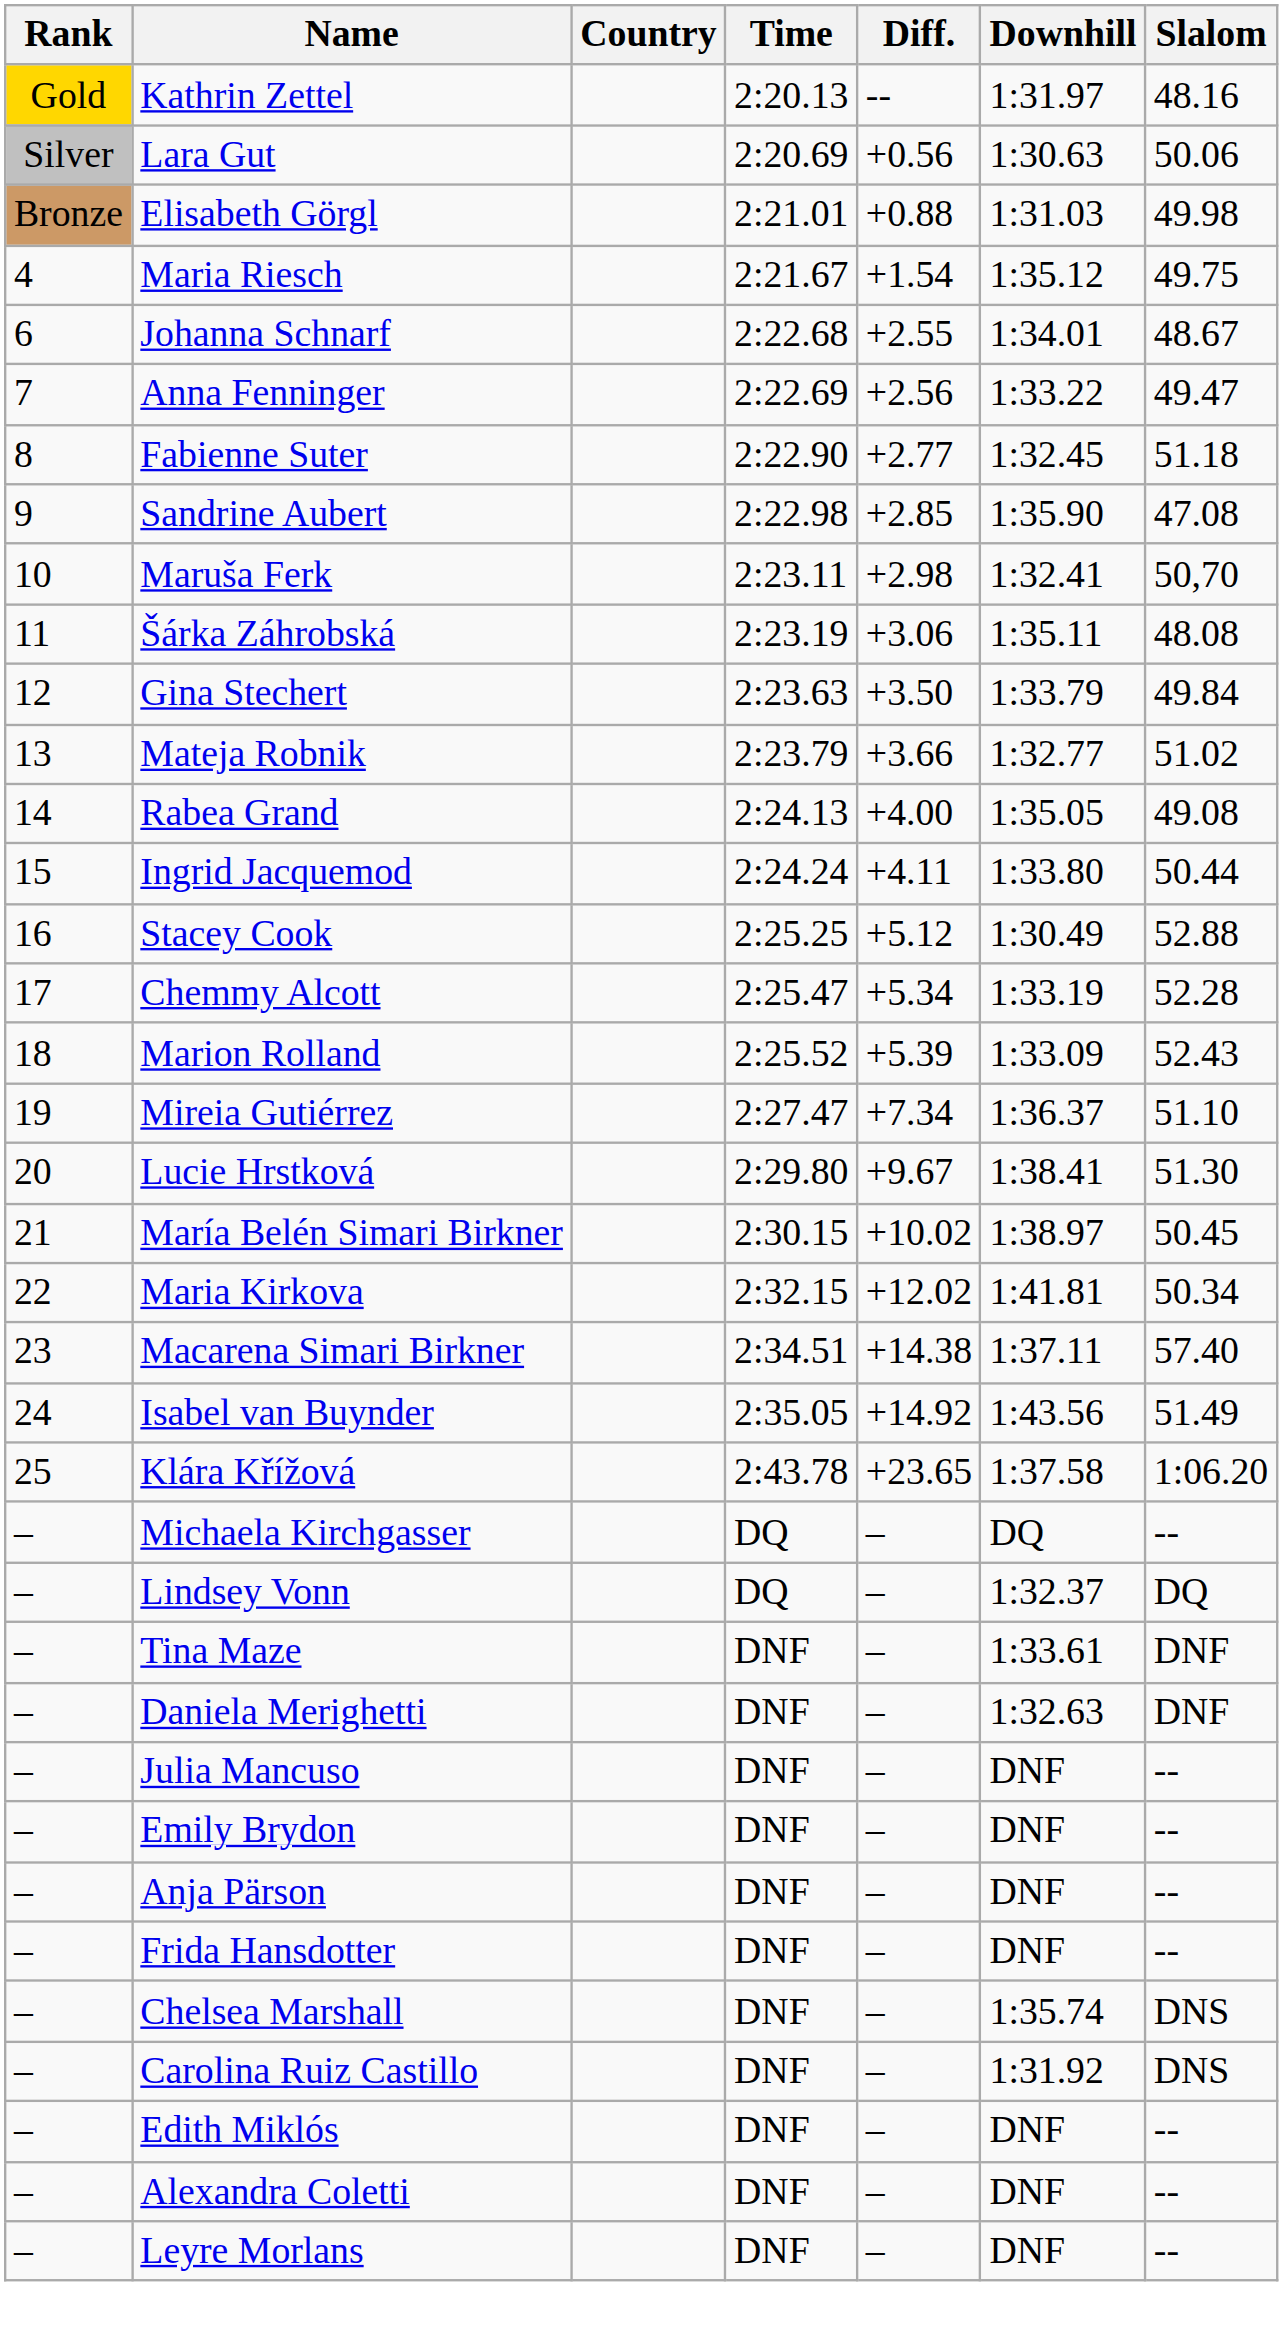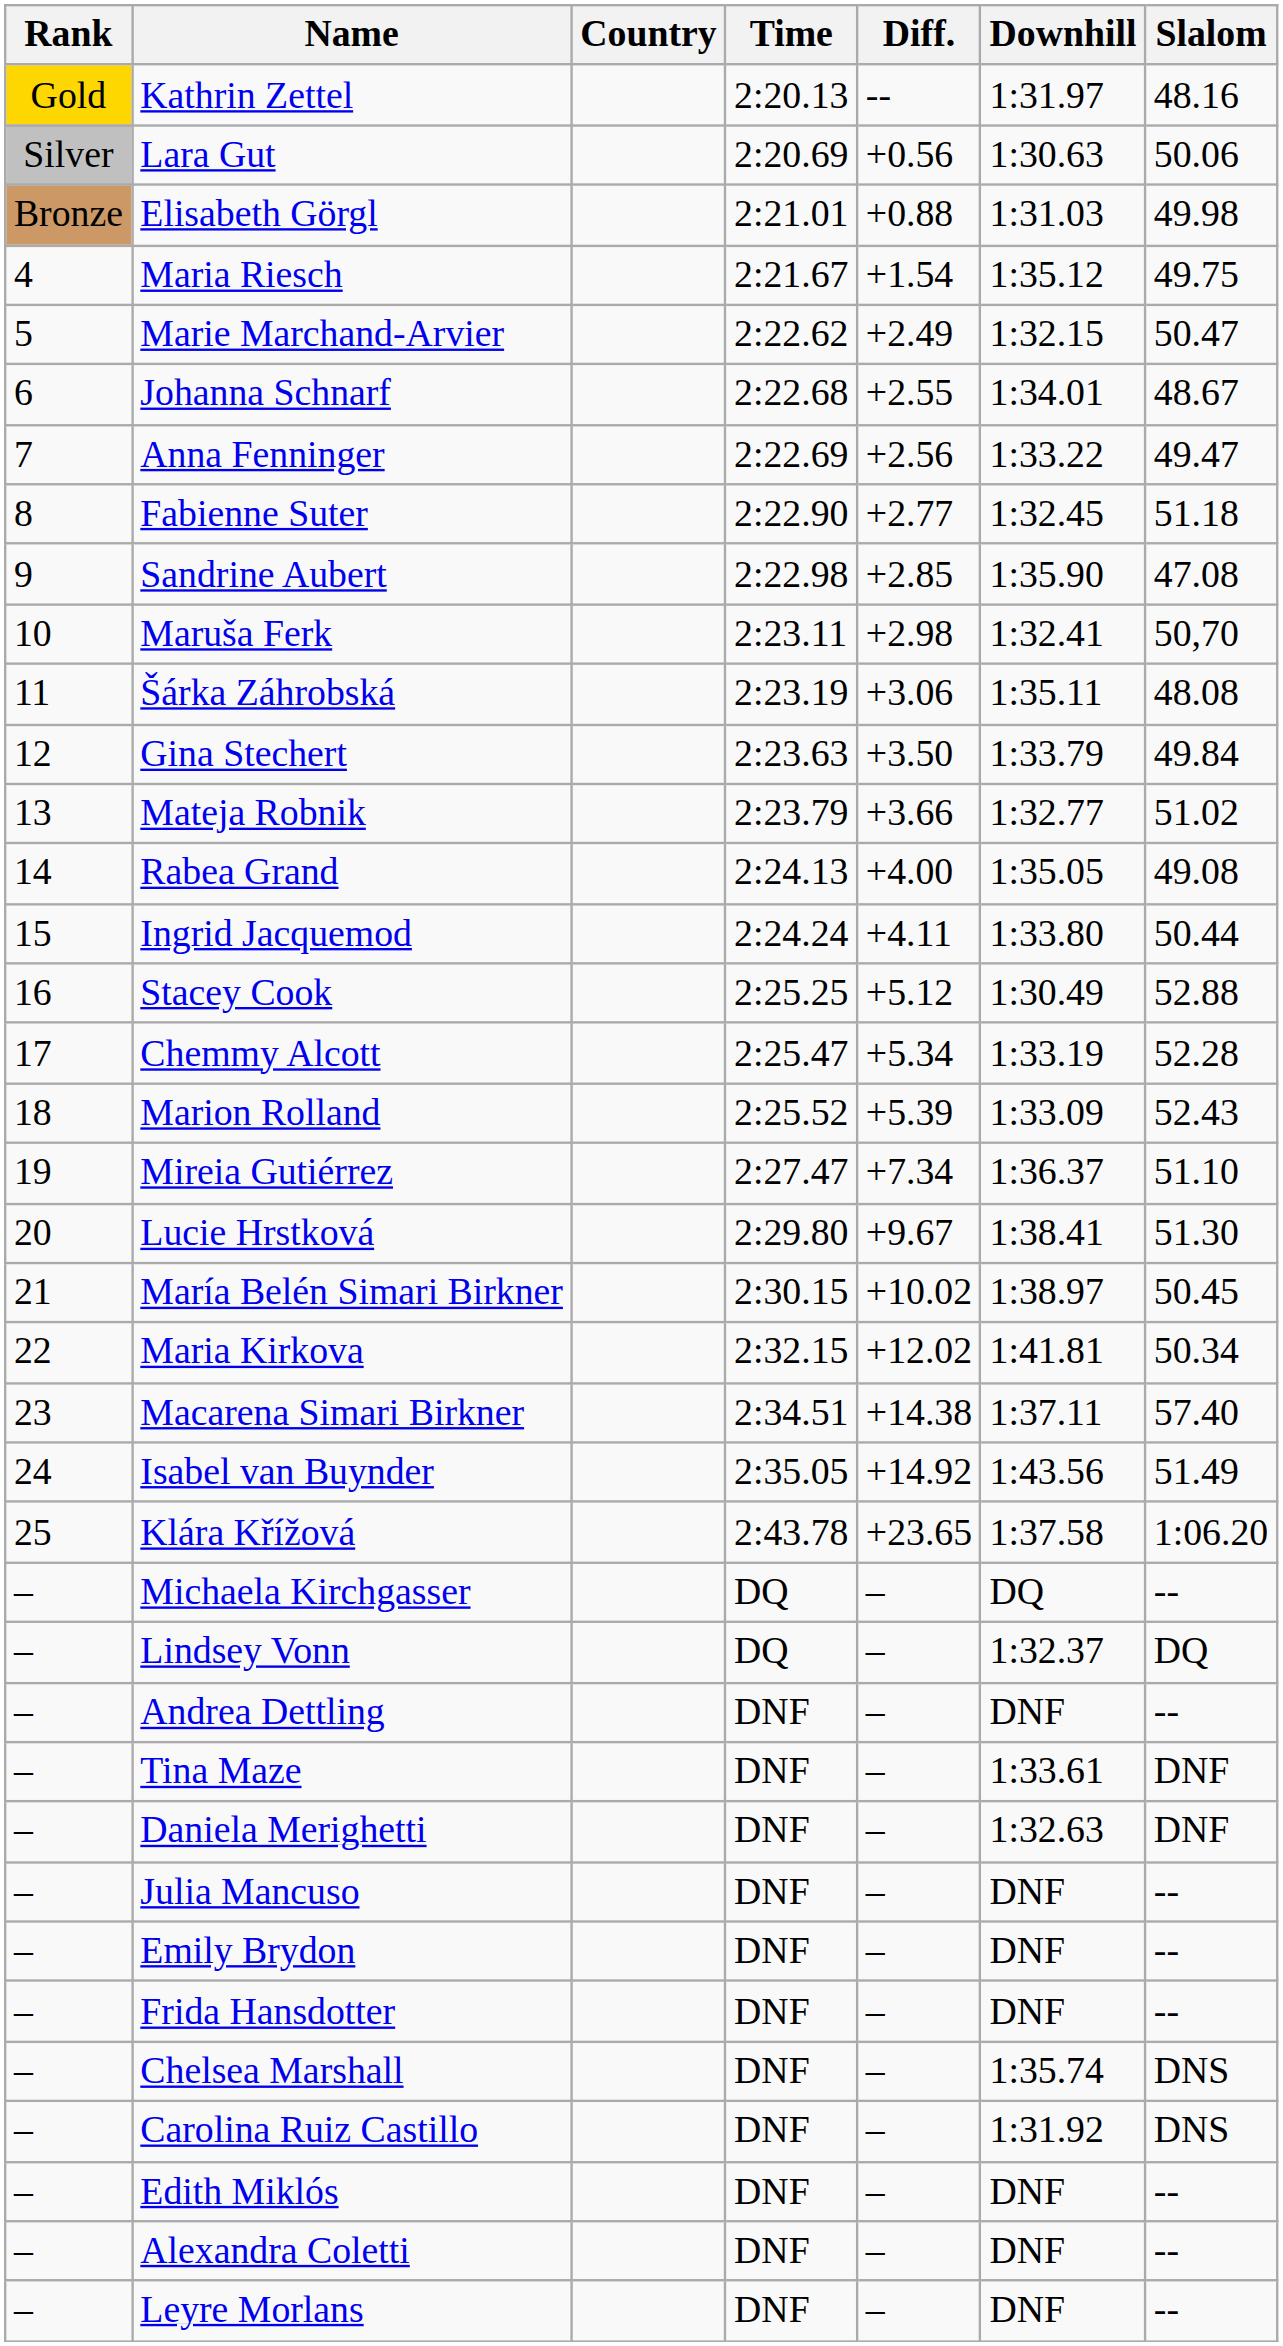+ row: 5 | Marie Marchand-Arvier | 2:22.62 | +2.49 | 1:32.15 | 50.47
+ row: – | Andrea Dettling | DNF | – | DNF | --
- row: – | Anja Pärson | DNF | – | DNF | --
